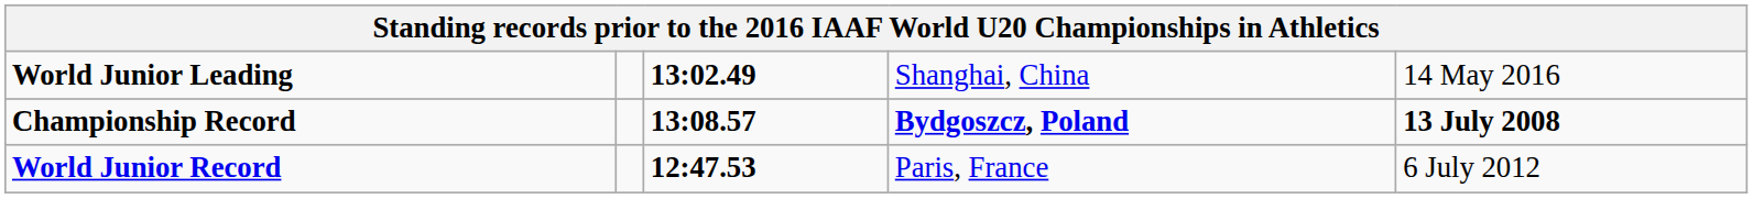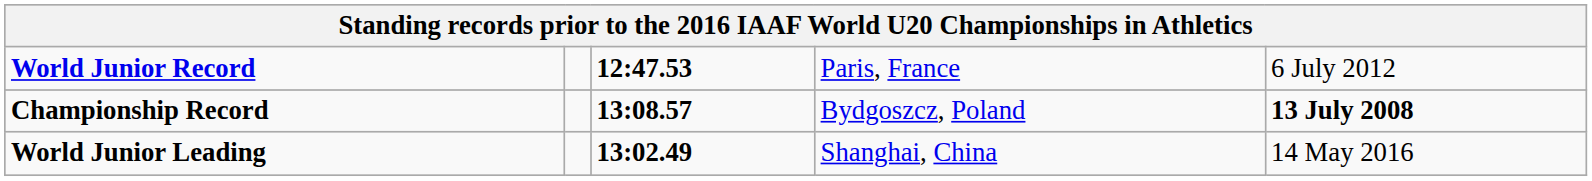rows swapped: World Junior Record <-> World Junior Leading
Championship Record | column 4: bold -> normal
